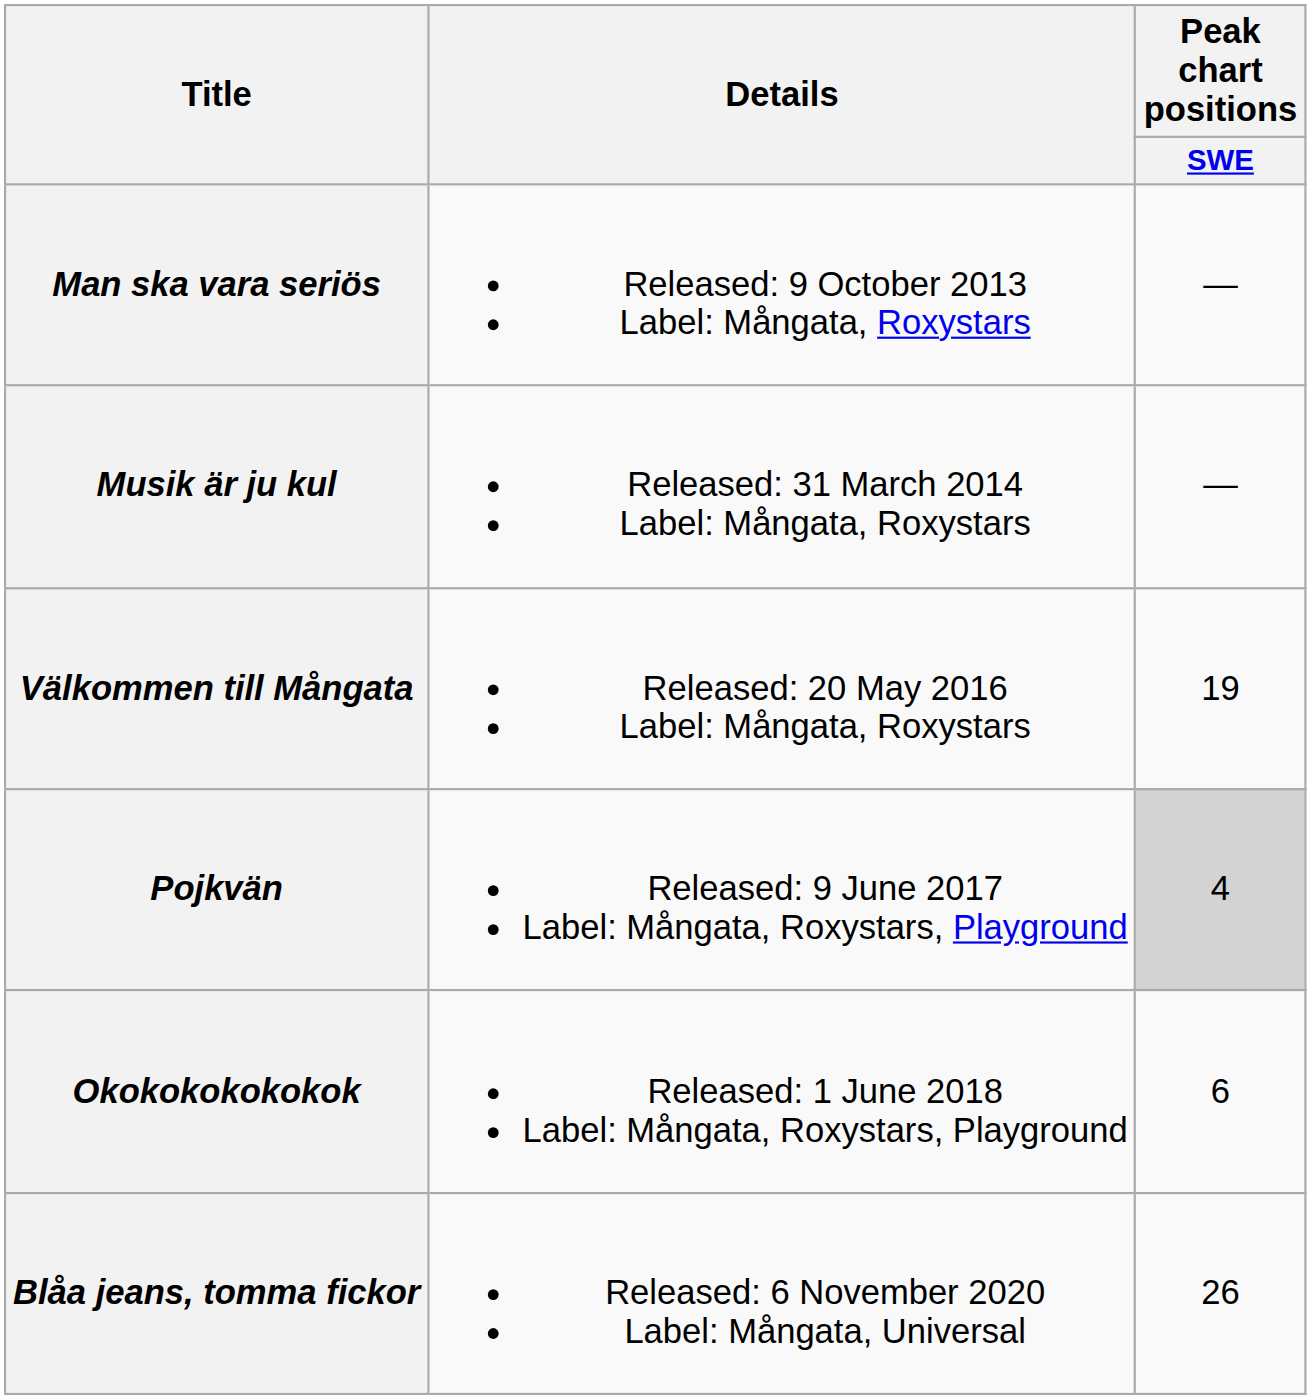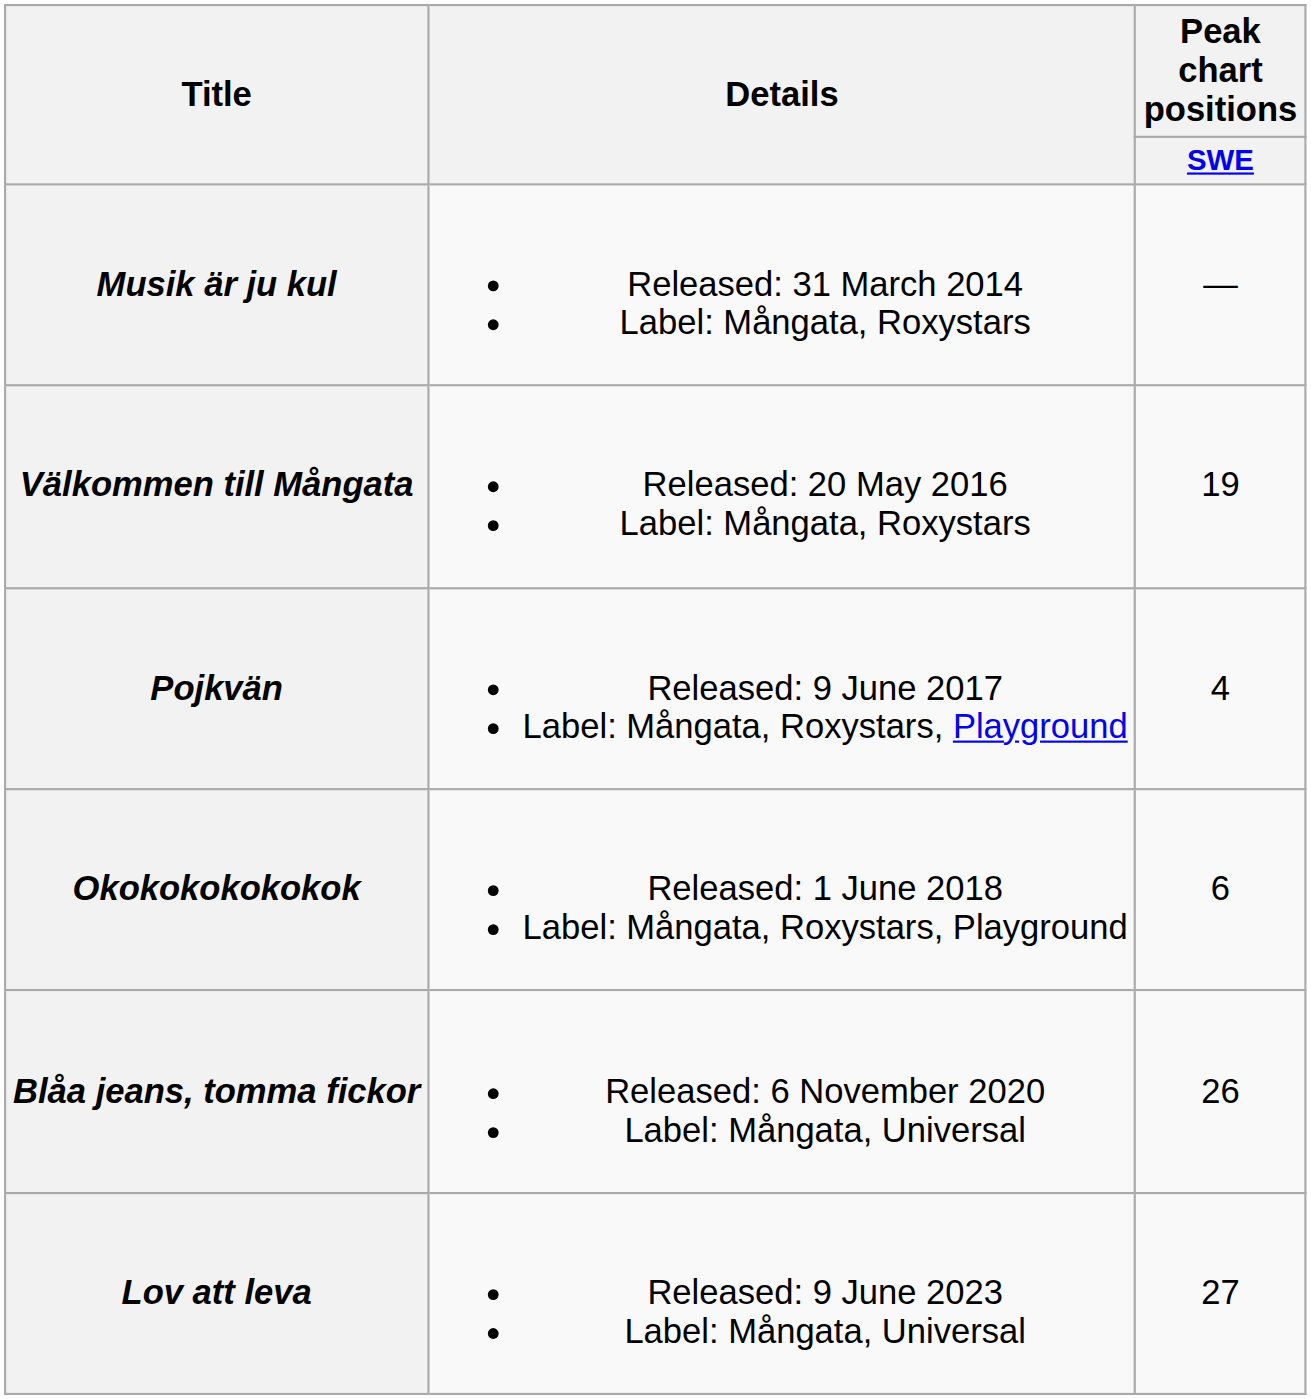- row: Man ska vara seriös | Released: 9 October 2013 Label: Mångata, Roxystars | —
Pojkvän | Peak chart positions / SWE: lightgrey background -> no background
+ row: Lov att leva | Released: 9 June 2023 Label: Mångata, Universal | 27
